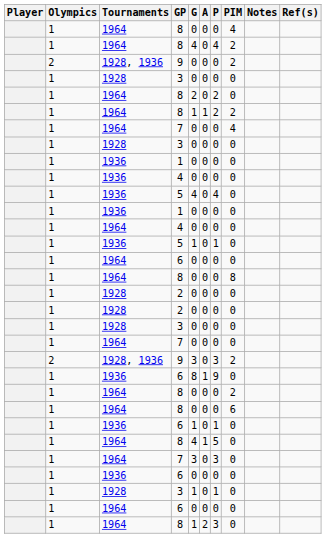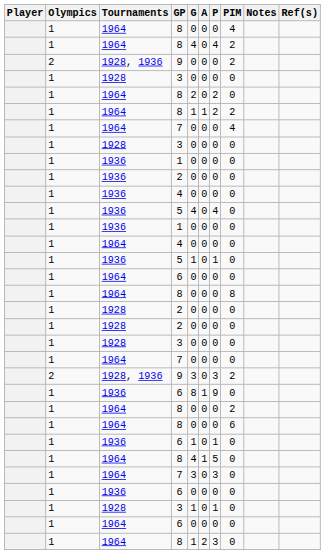+ row: 1 | 1936 | 2 | 0 | 0 | 0 | 0
